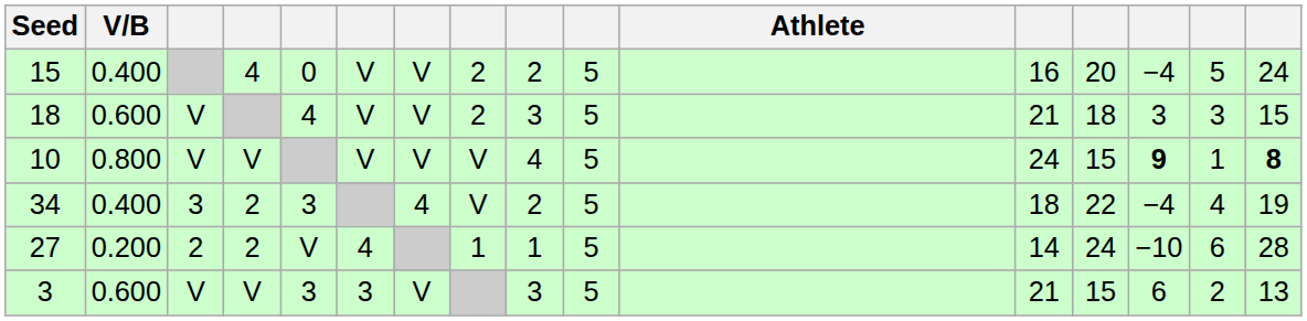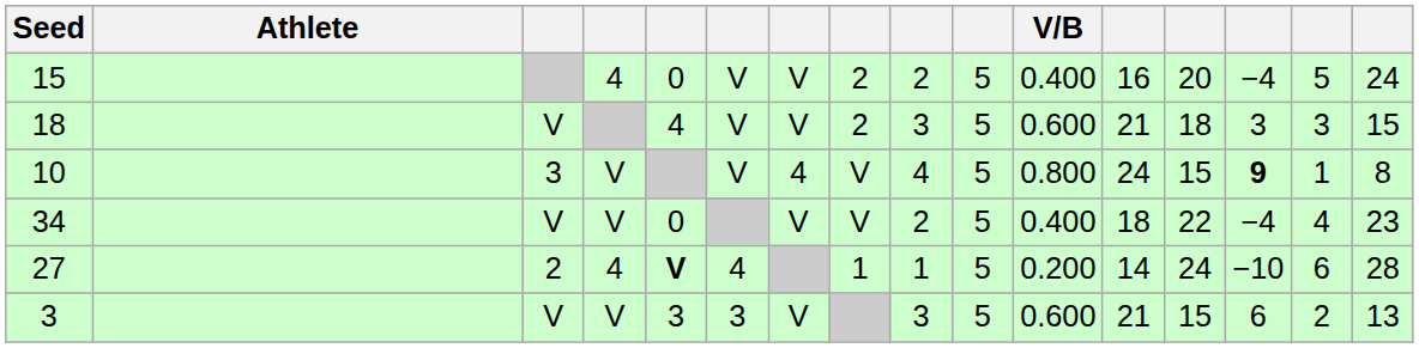columns swapped: Athlete <-> V/B
10 | column 3: V -> 3
10 | column 7: V -> 4
10 | column 16: bold -> normal
34 | column 3: 3 -> V
34 | column 4: 2 -> V
34 | column 5: 3 -> 0
34 | column 7: 4 -> V
34 | column 16: 19 -> 23
27 | column 4: 2 -> 4
27 | column 5: normal -> bold
